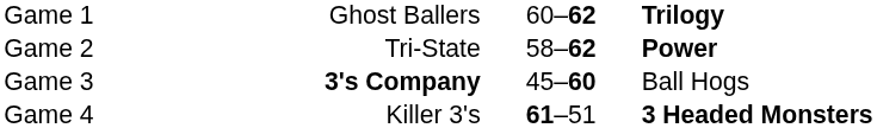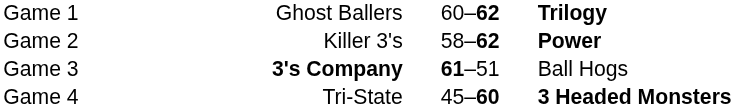Game 2 | column 2: Tri-State -> Killer 3's
Game 3 | column 3: 45–60 -> 61–51
Game 4 | column 2: Killer 3's -> Tri-State
Game 4 | column 3: 61–51 -> 45–60
